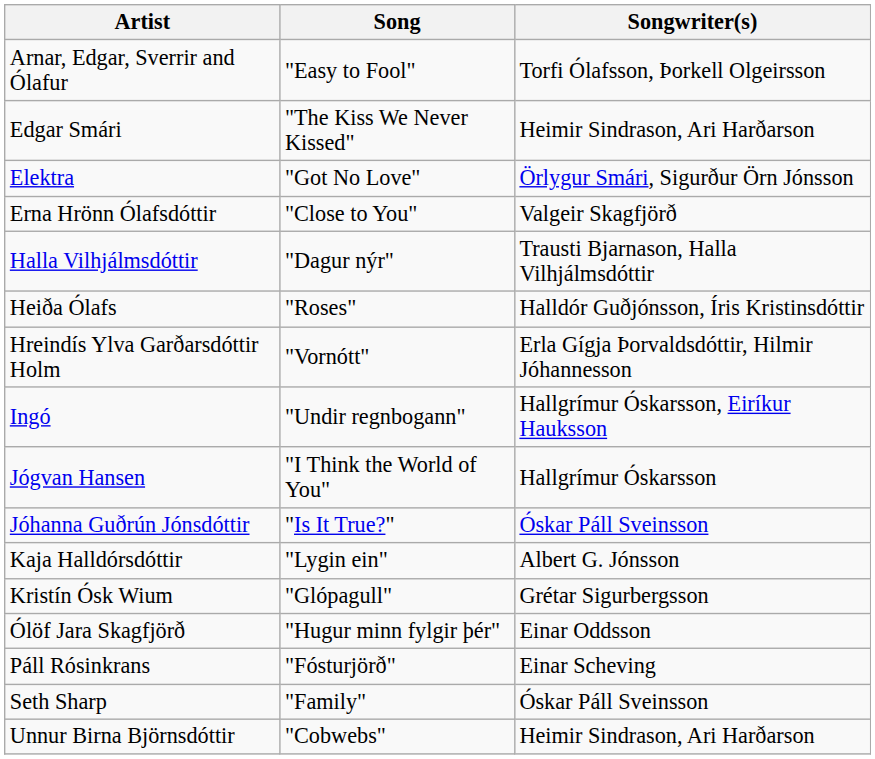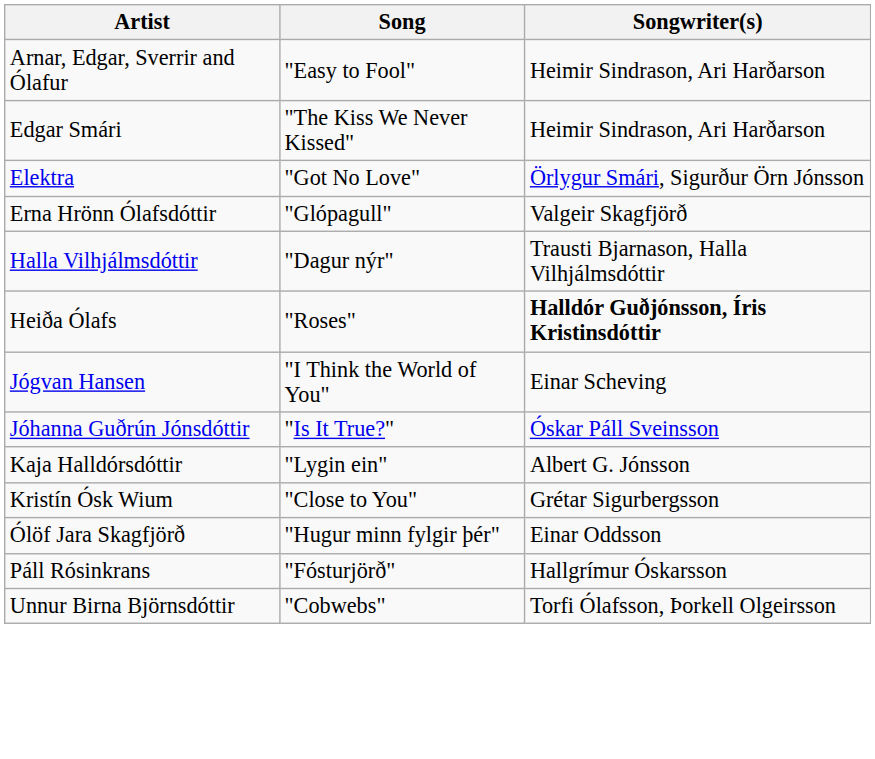Arnar, Edgar, Sverrir and Ólafur | Songwriter(s): Torfi Ólafsson, Þorkell Olgeirsson -> Heimir Sindrason, Ari Harðarson
Erna Hrönn Ólafsdóttir | Song: "Close to You" -> "Glópagull"
Heiða Ólafs | Songwriter(s): normal -> bold
- row: Hreindís Ylva Garðarsdóttir Holm | "Vornótt" | Erla Gígja Þorvaldsdóttir, Hilmir Jóhannesson
- row: Ingó | "Undir regnbogann" | Hallgrímur Óskarsson, Eiríkur Hauksson
Jógvan Hansen | Songwriter(s): Hallgrímur Óskarsson -> Einar Scheving
Kristín Ósk Wium | Song: "Glópagull" -> "Close to You"
Páll Rósinkrans | Songwriter(s): Einar Scheving -> Hallgrímur Óskarsson
- row: Seth Sharp | "Family" | Óskar Páll Sveinsson
Unnur Birna Björnsdóttir | Songwriter(s): Heimir Sindrason, Ari Harðarson -> Torfi Ólafsson, Þorkell Olgeirsson
